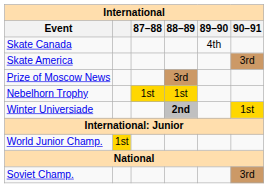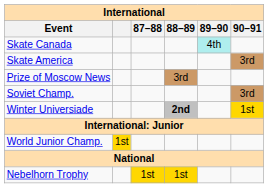Skate Canada | 89–90: no background -> paleturquoise background
rows swapped: Nebelhorn Trophy <-> Soviet Champ.
